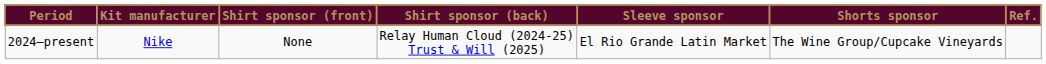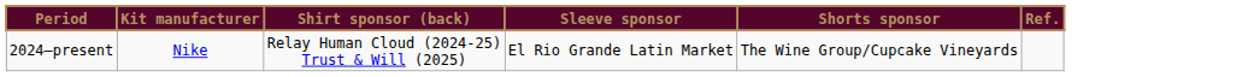- column: Shirt sponsor (front) | None
